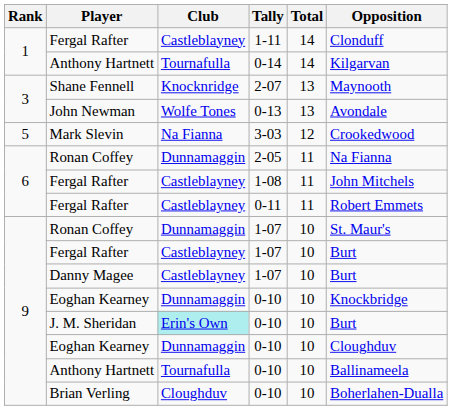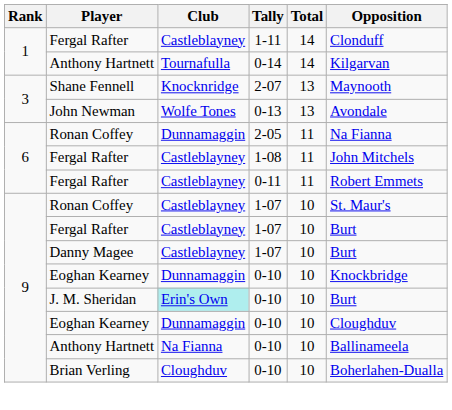- row: 5 | Mark Slevin | Na Fianna | 3-03 | 12 | Crookedwood
Ronan Coffey / 1-07 | Club: Dunnamaggin -> Castleblayney
Anthony Hartnett / 0-10 | Club: Tournafulla -> Na Fianna
